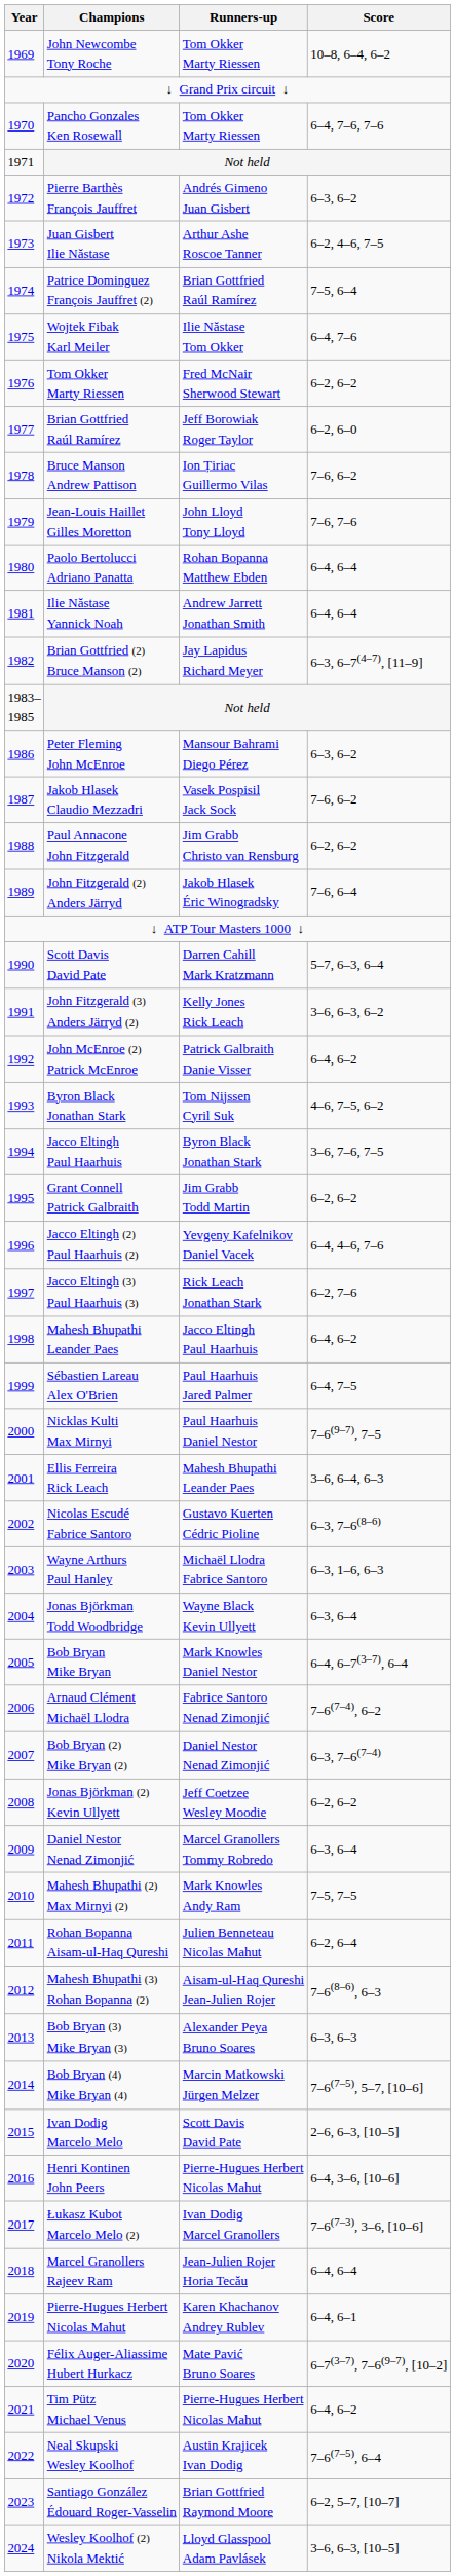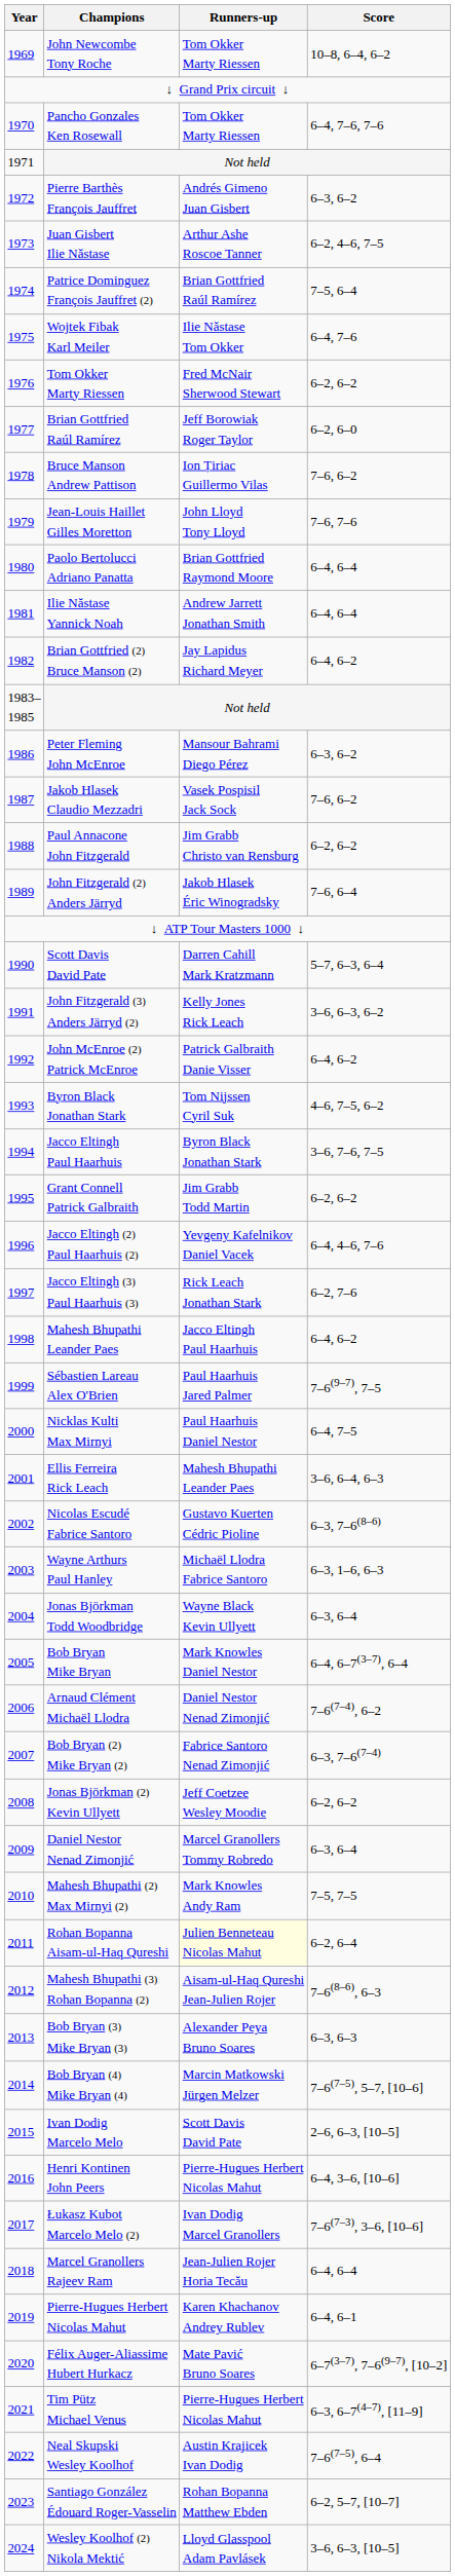Paolo Bertolucci Adriano Panatta | Runners-up: Rohan Bopanna Matthew Ebden -> Brian Gottfried Raymond Moore
Brian Gottfried (2) Bruce Manson (2) | Score: 6–3, 6–7(4–7), [11–9] -> 6–4, 6–2
Sébastien Lareau Alex O'Brien | Score: 6–4, 7–5 -> 7–6(9–7), 7–5
Nicklas Kulti Max Mirnyi | Score: 7–6(9–7), 7–5 -> 6–4, 7–5
Arnaud Clément Michaël Llodra | Runners-up: Fabrice Santoro Nenad Zimonjić -> Daniel Nestor Nenad Zimonjić
Bob Bryan (2) Mike Bryan (2) | Runners-up: Daniel Nestor Nenad Zimonjić -> Fabrice Santoro Nenad Zimonjić
Rohan Bopanna Aisam-ul-Haq Qureshi | Runners-up: no background -> lightyellow background
Tim Pütz Michael Venus | Score: 6–4, 6–2 -> 6–3, 6–7(4–7), [11–9]
Santiago González Édouard Roger-Vasselin | Runners-up: Brian Gottfried Raymond Moore -> Rohan Bopanna Matthew Ebden
